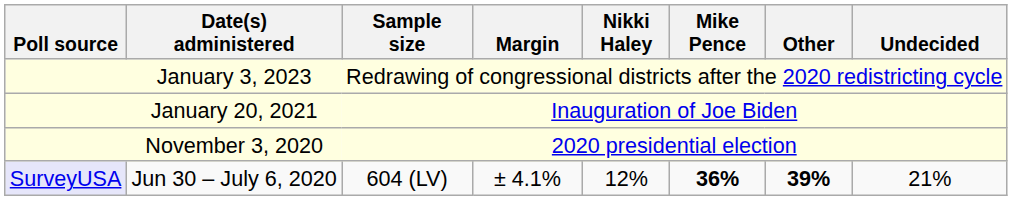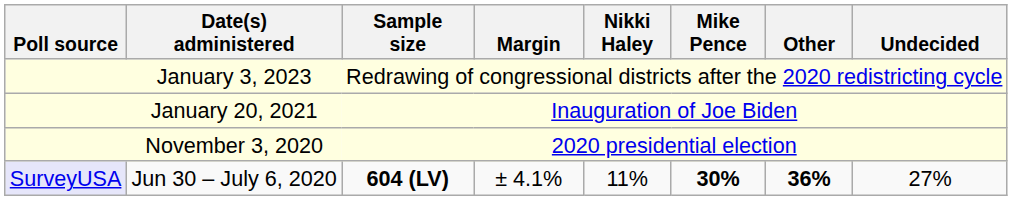Jun 30 – July 6, 2020 | Sample size: normal -> bold
Jun 30 – July 6, 2020 | Nikki Haley: 12% -> 11%
Jun 30 – July 6, 2020 | Mike Pence: 36% -> 30%
Jun 30 – July 6, 2020 | Other: 39% -> 36%
Jun 30 – July 6, 2020 | Undecided: 21% -> 27%
